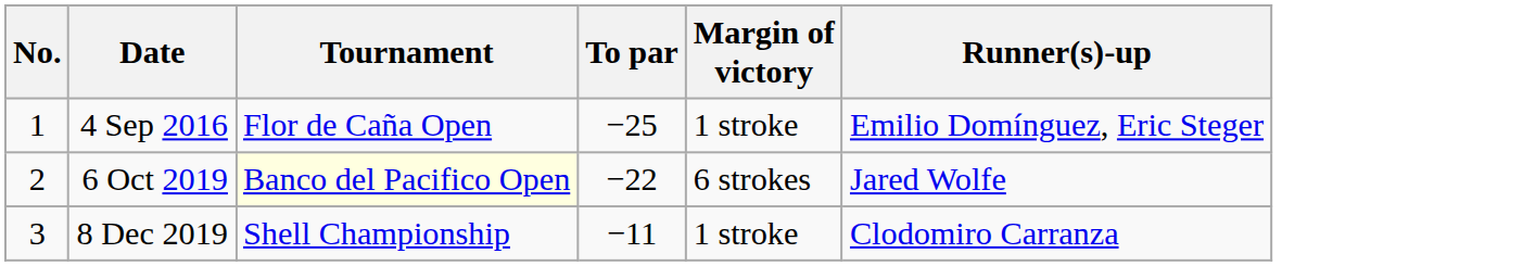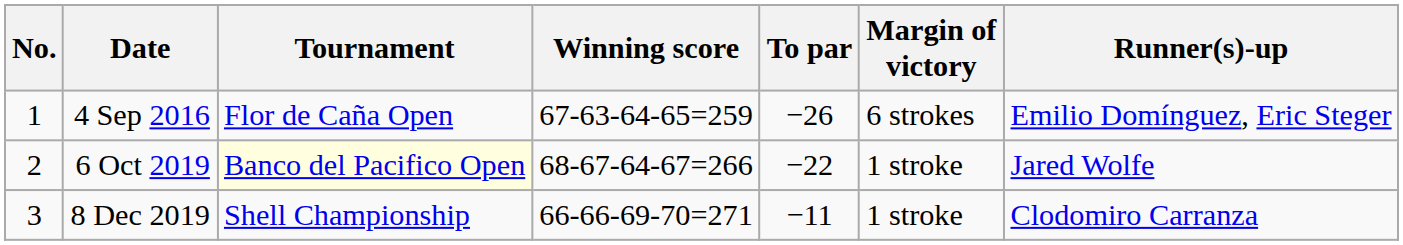+ column: Winning score | 67-63-64-65=259 | 68-67-64-67=266 | 66-66-69-70=271
4 Sep 2016 | To par: −25 -> −26
4 Sep 2016 | Margin of victory: 1 stroke -> 6 strokes
6 Oct 2019 | Margin of victory: 6 strokes -> 1 stroke
